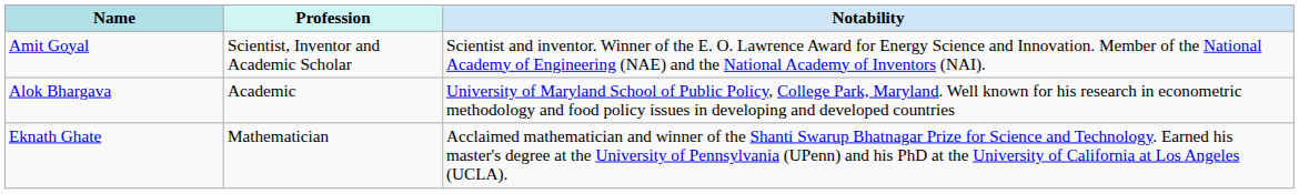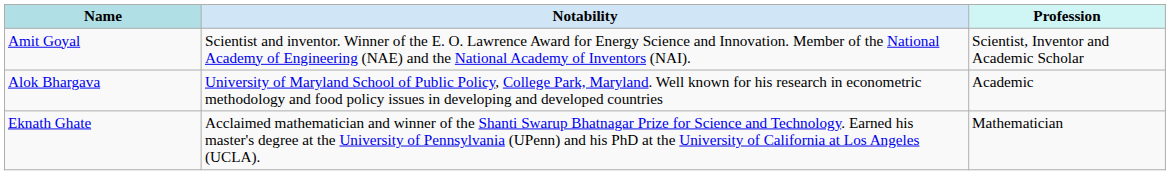columns swapped: Profession <-> Notability
